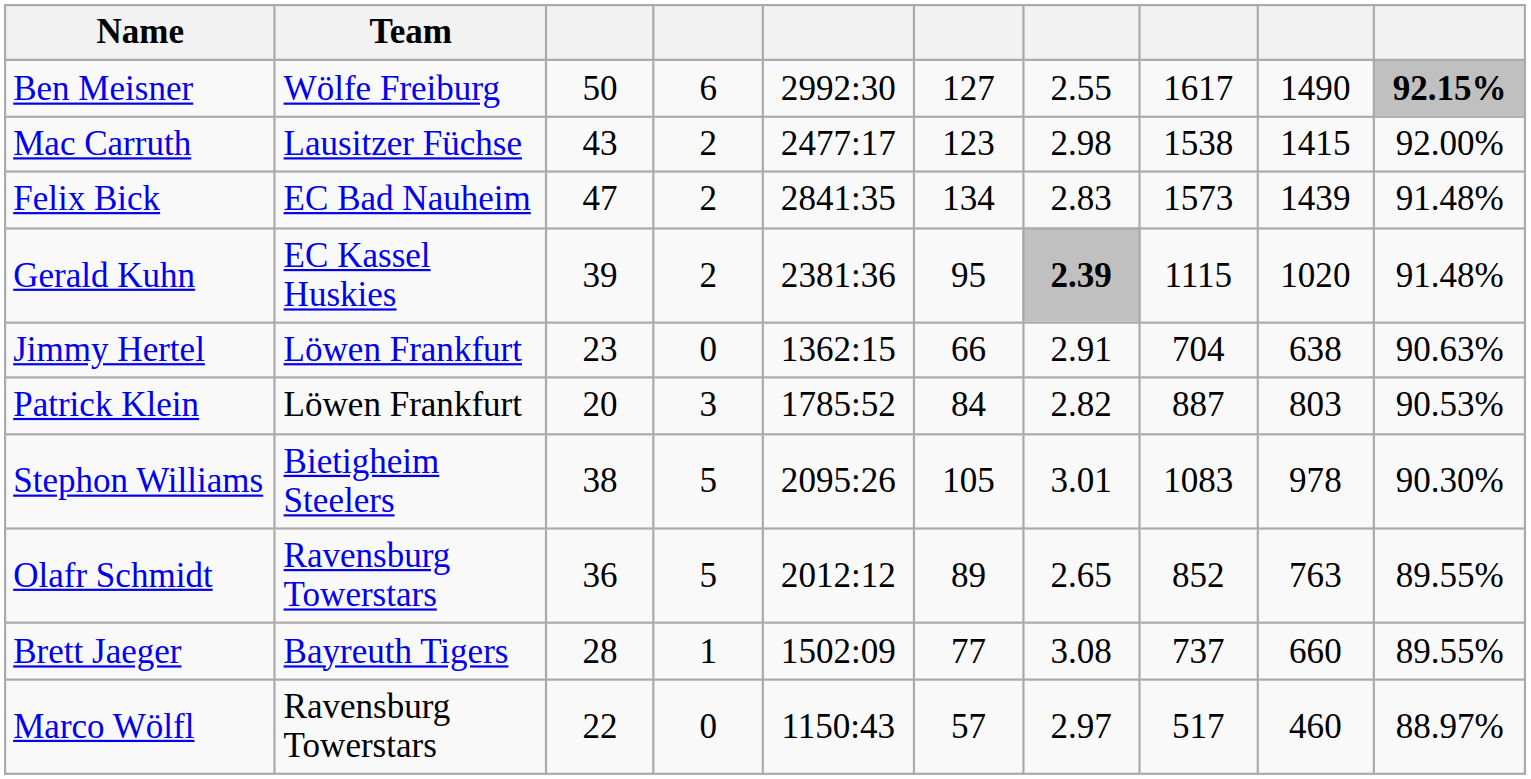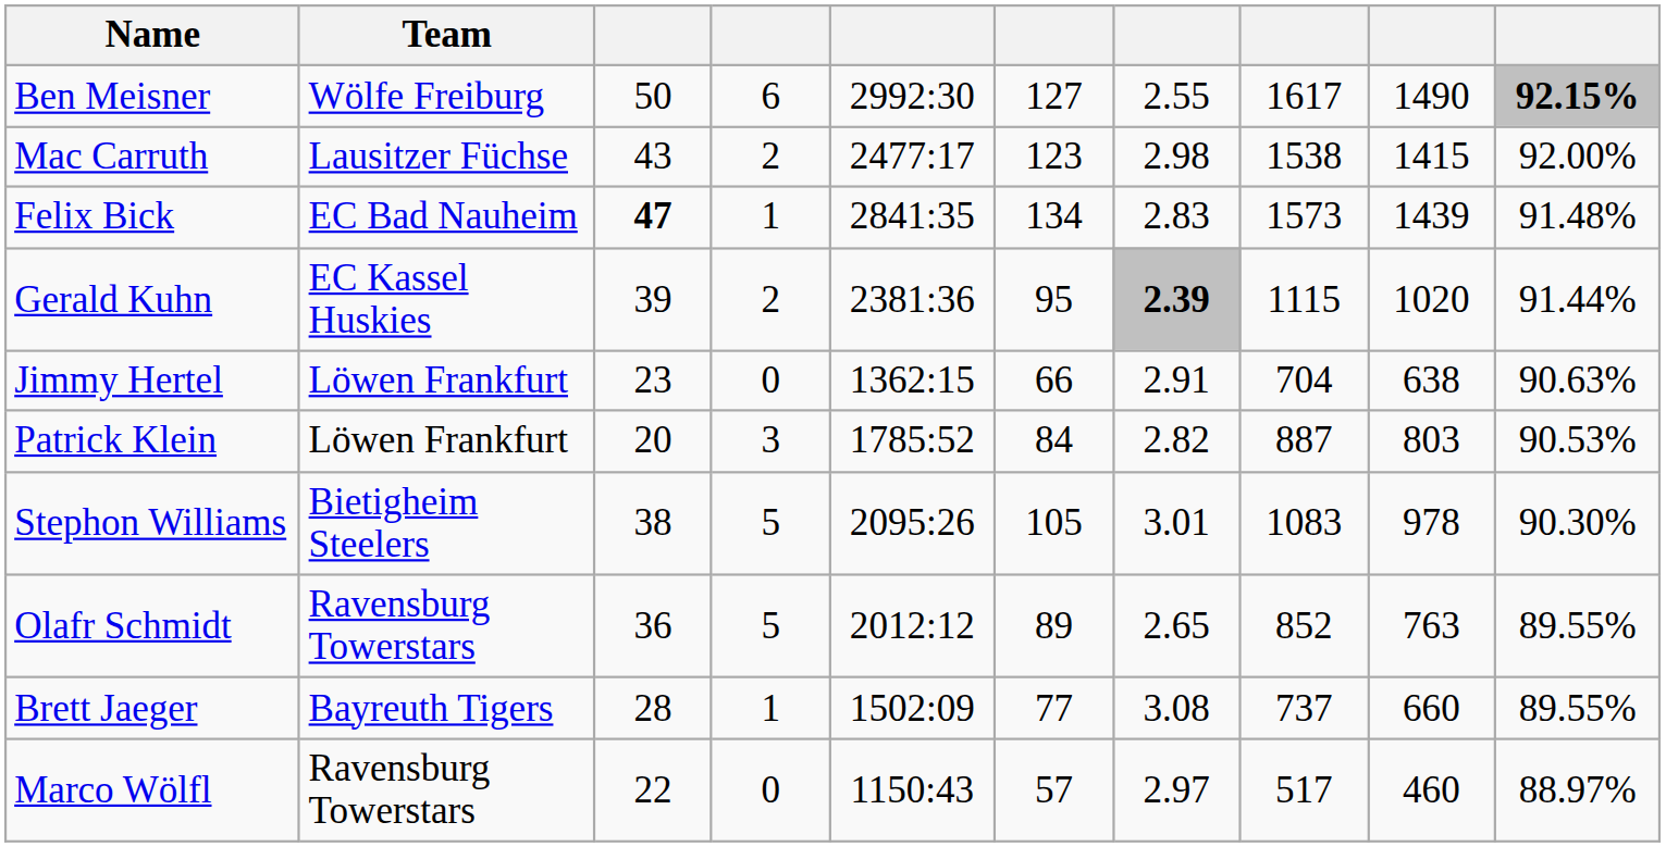Felix Bick | column 3: normal -> bold
Felix Bick | column 4: 2 -> 1
Gerald Kuhn | column 10: 91.48% -> 91.44%
